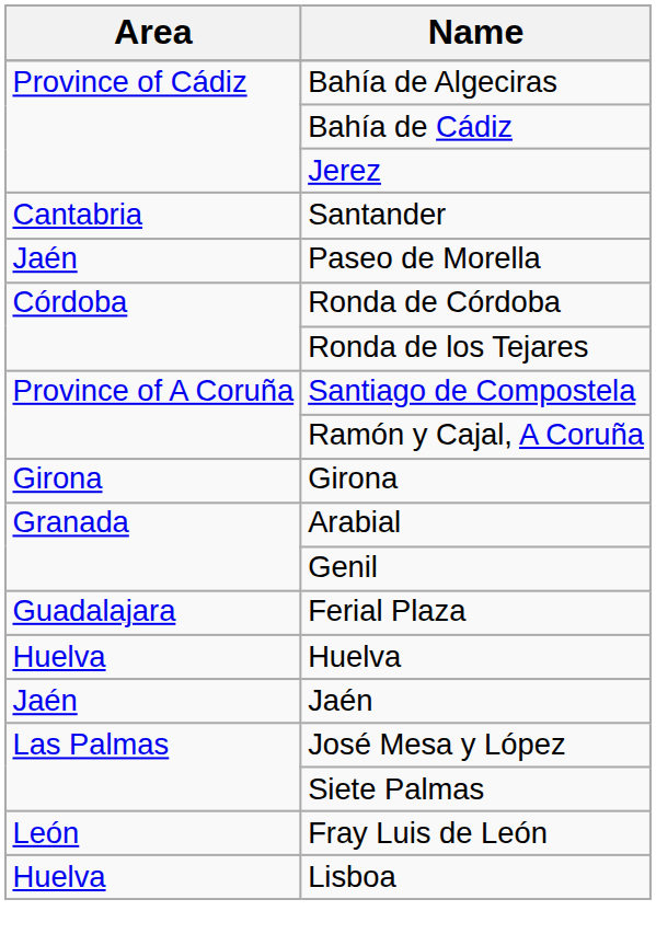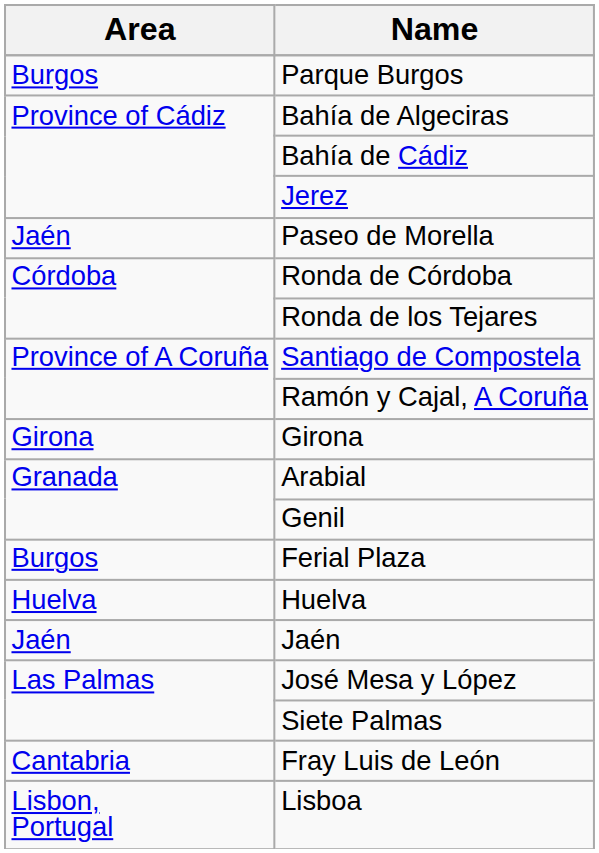+ row: Burgos | Parque Burgos
- row: Cantabria | Santander
Ferial Plaza | Area: Guadalajara -> Burgos
Fray Luis de León | Area: León -> Cantabria
Lisboa | Area: Huelva -> Lisbon, Portugal
